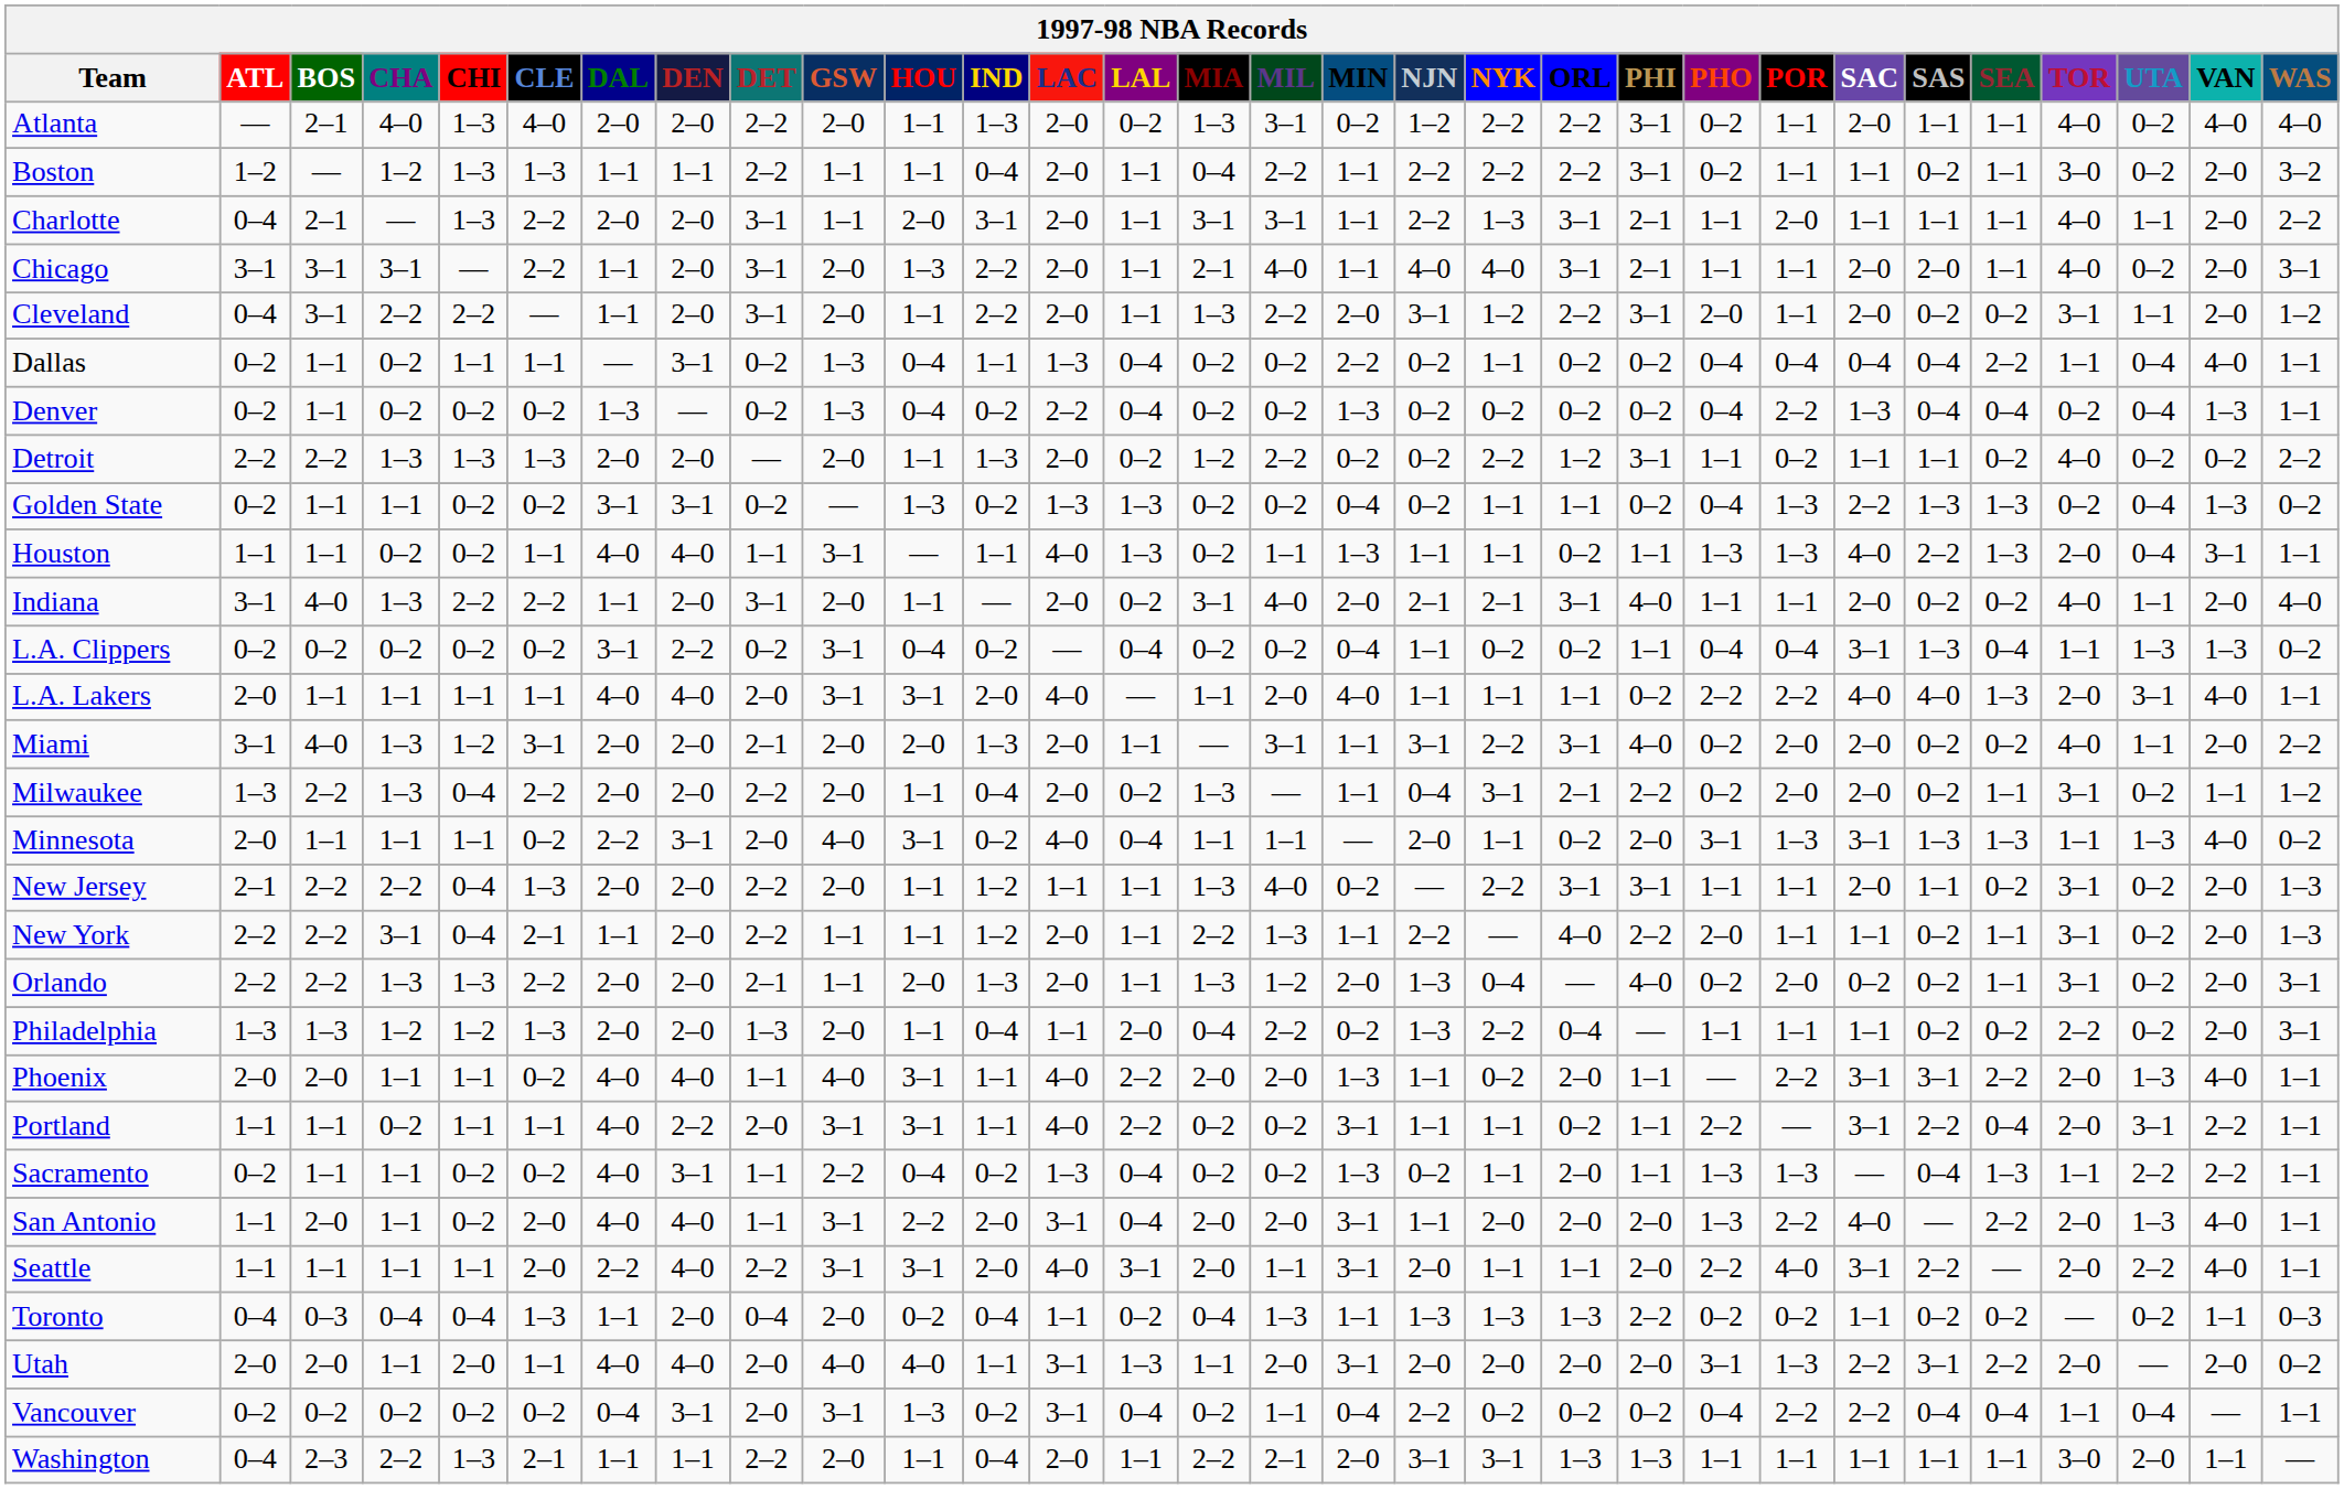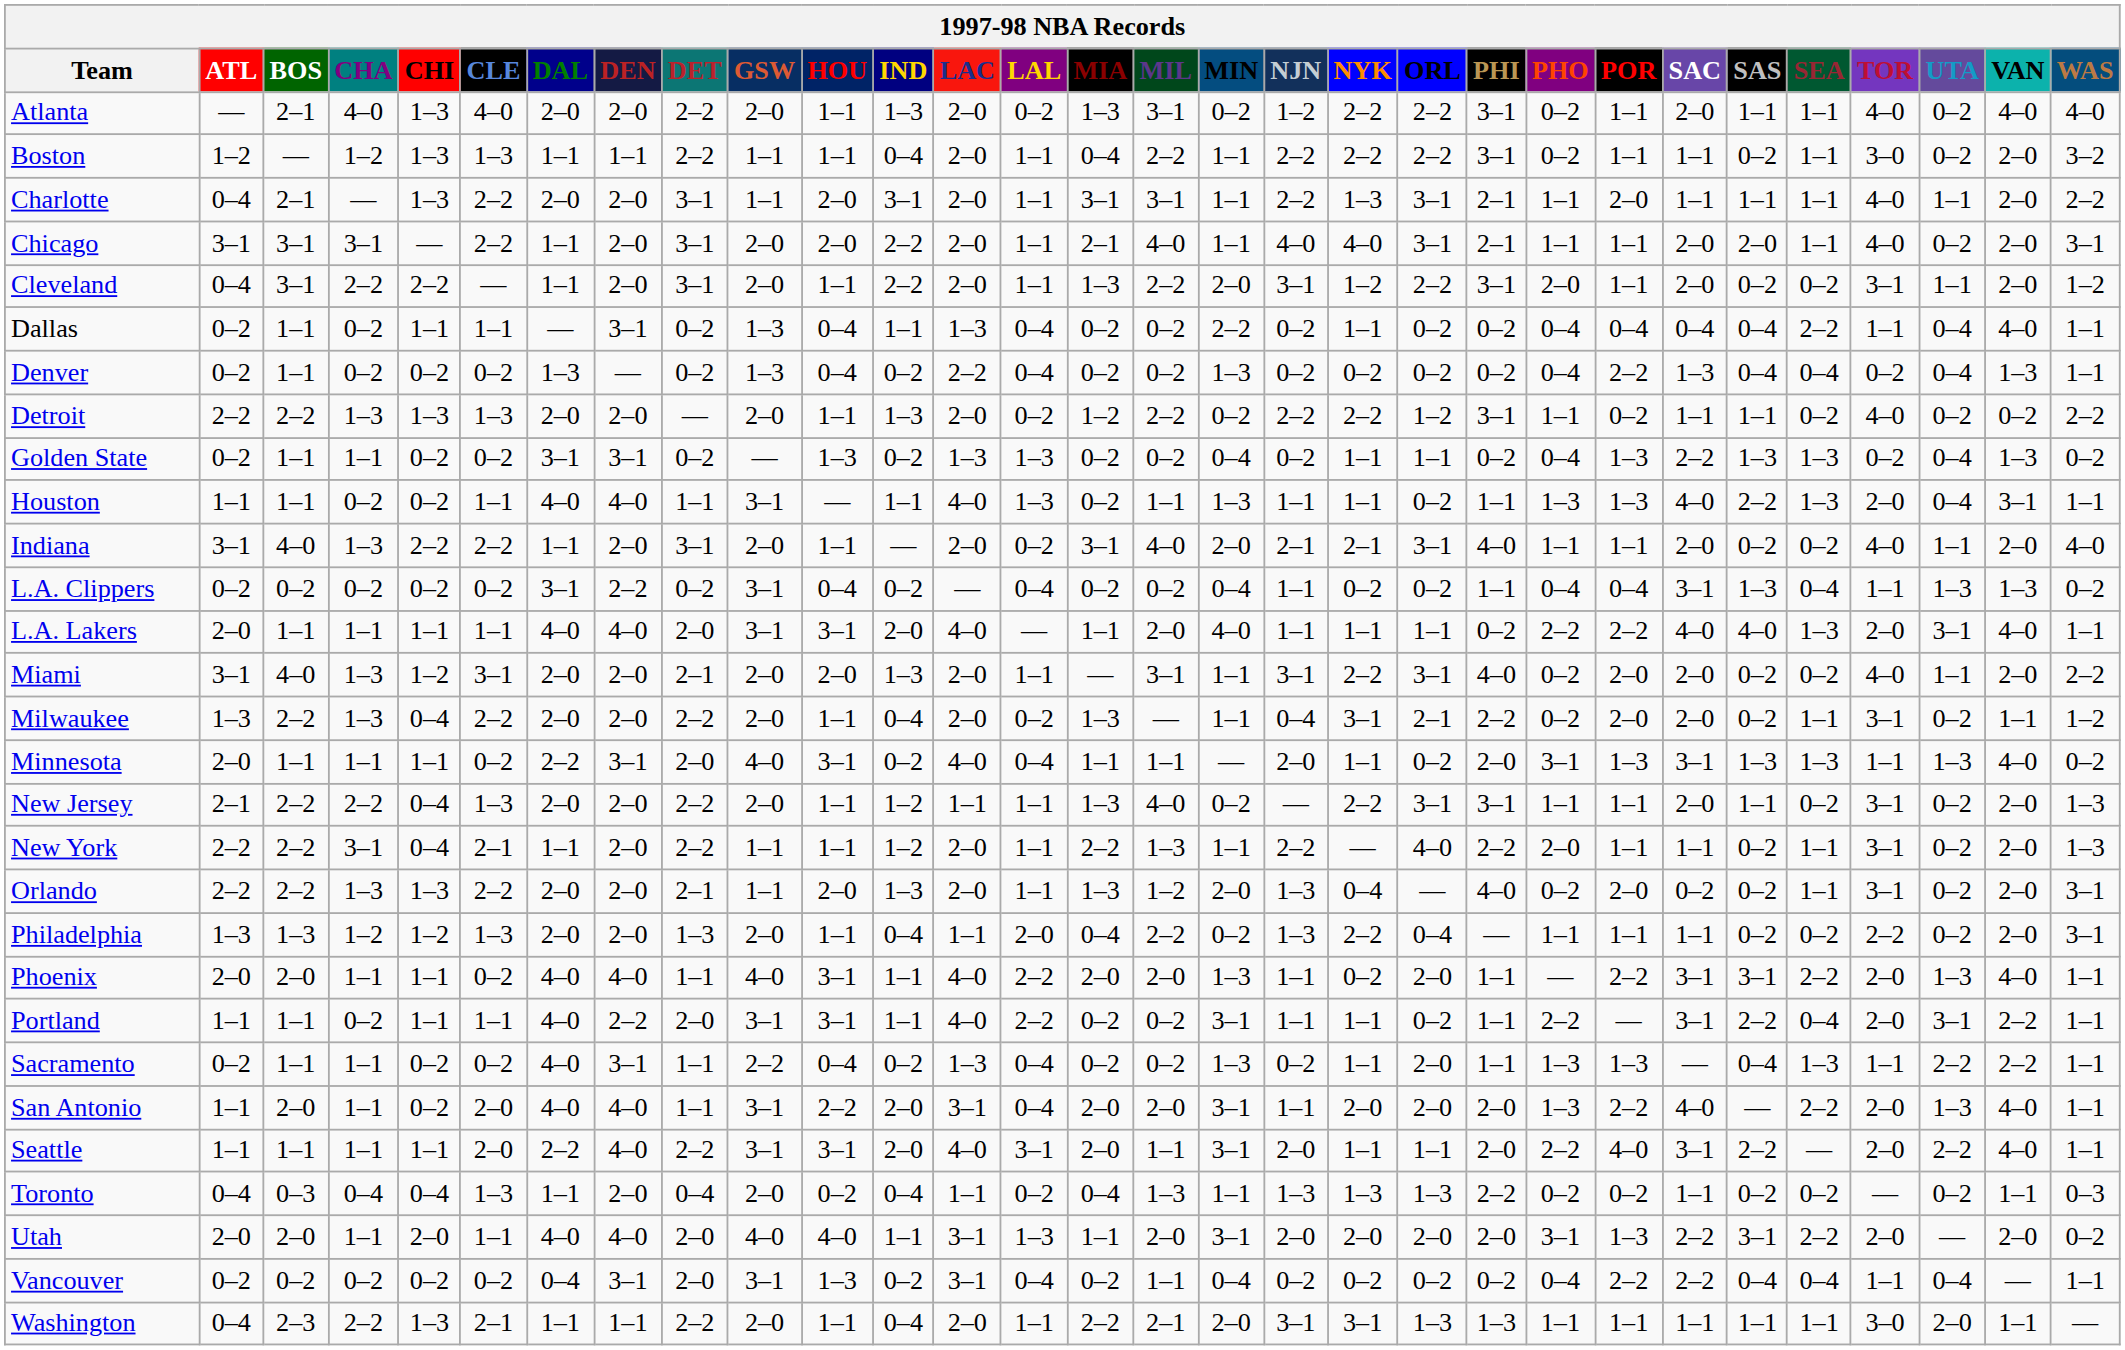Chicago | HOU: 1–3 -> 2–0
Detroit | NJN: 0–2 -> 2–2
Vancouver | NJN: 2–2 -> 0–2
